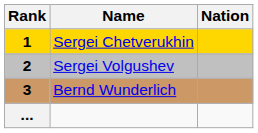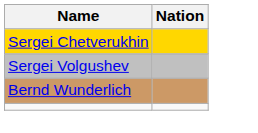- column: Rank | 1 | 2 | 3 | ...
